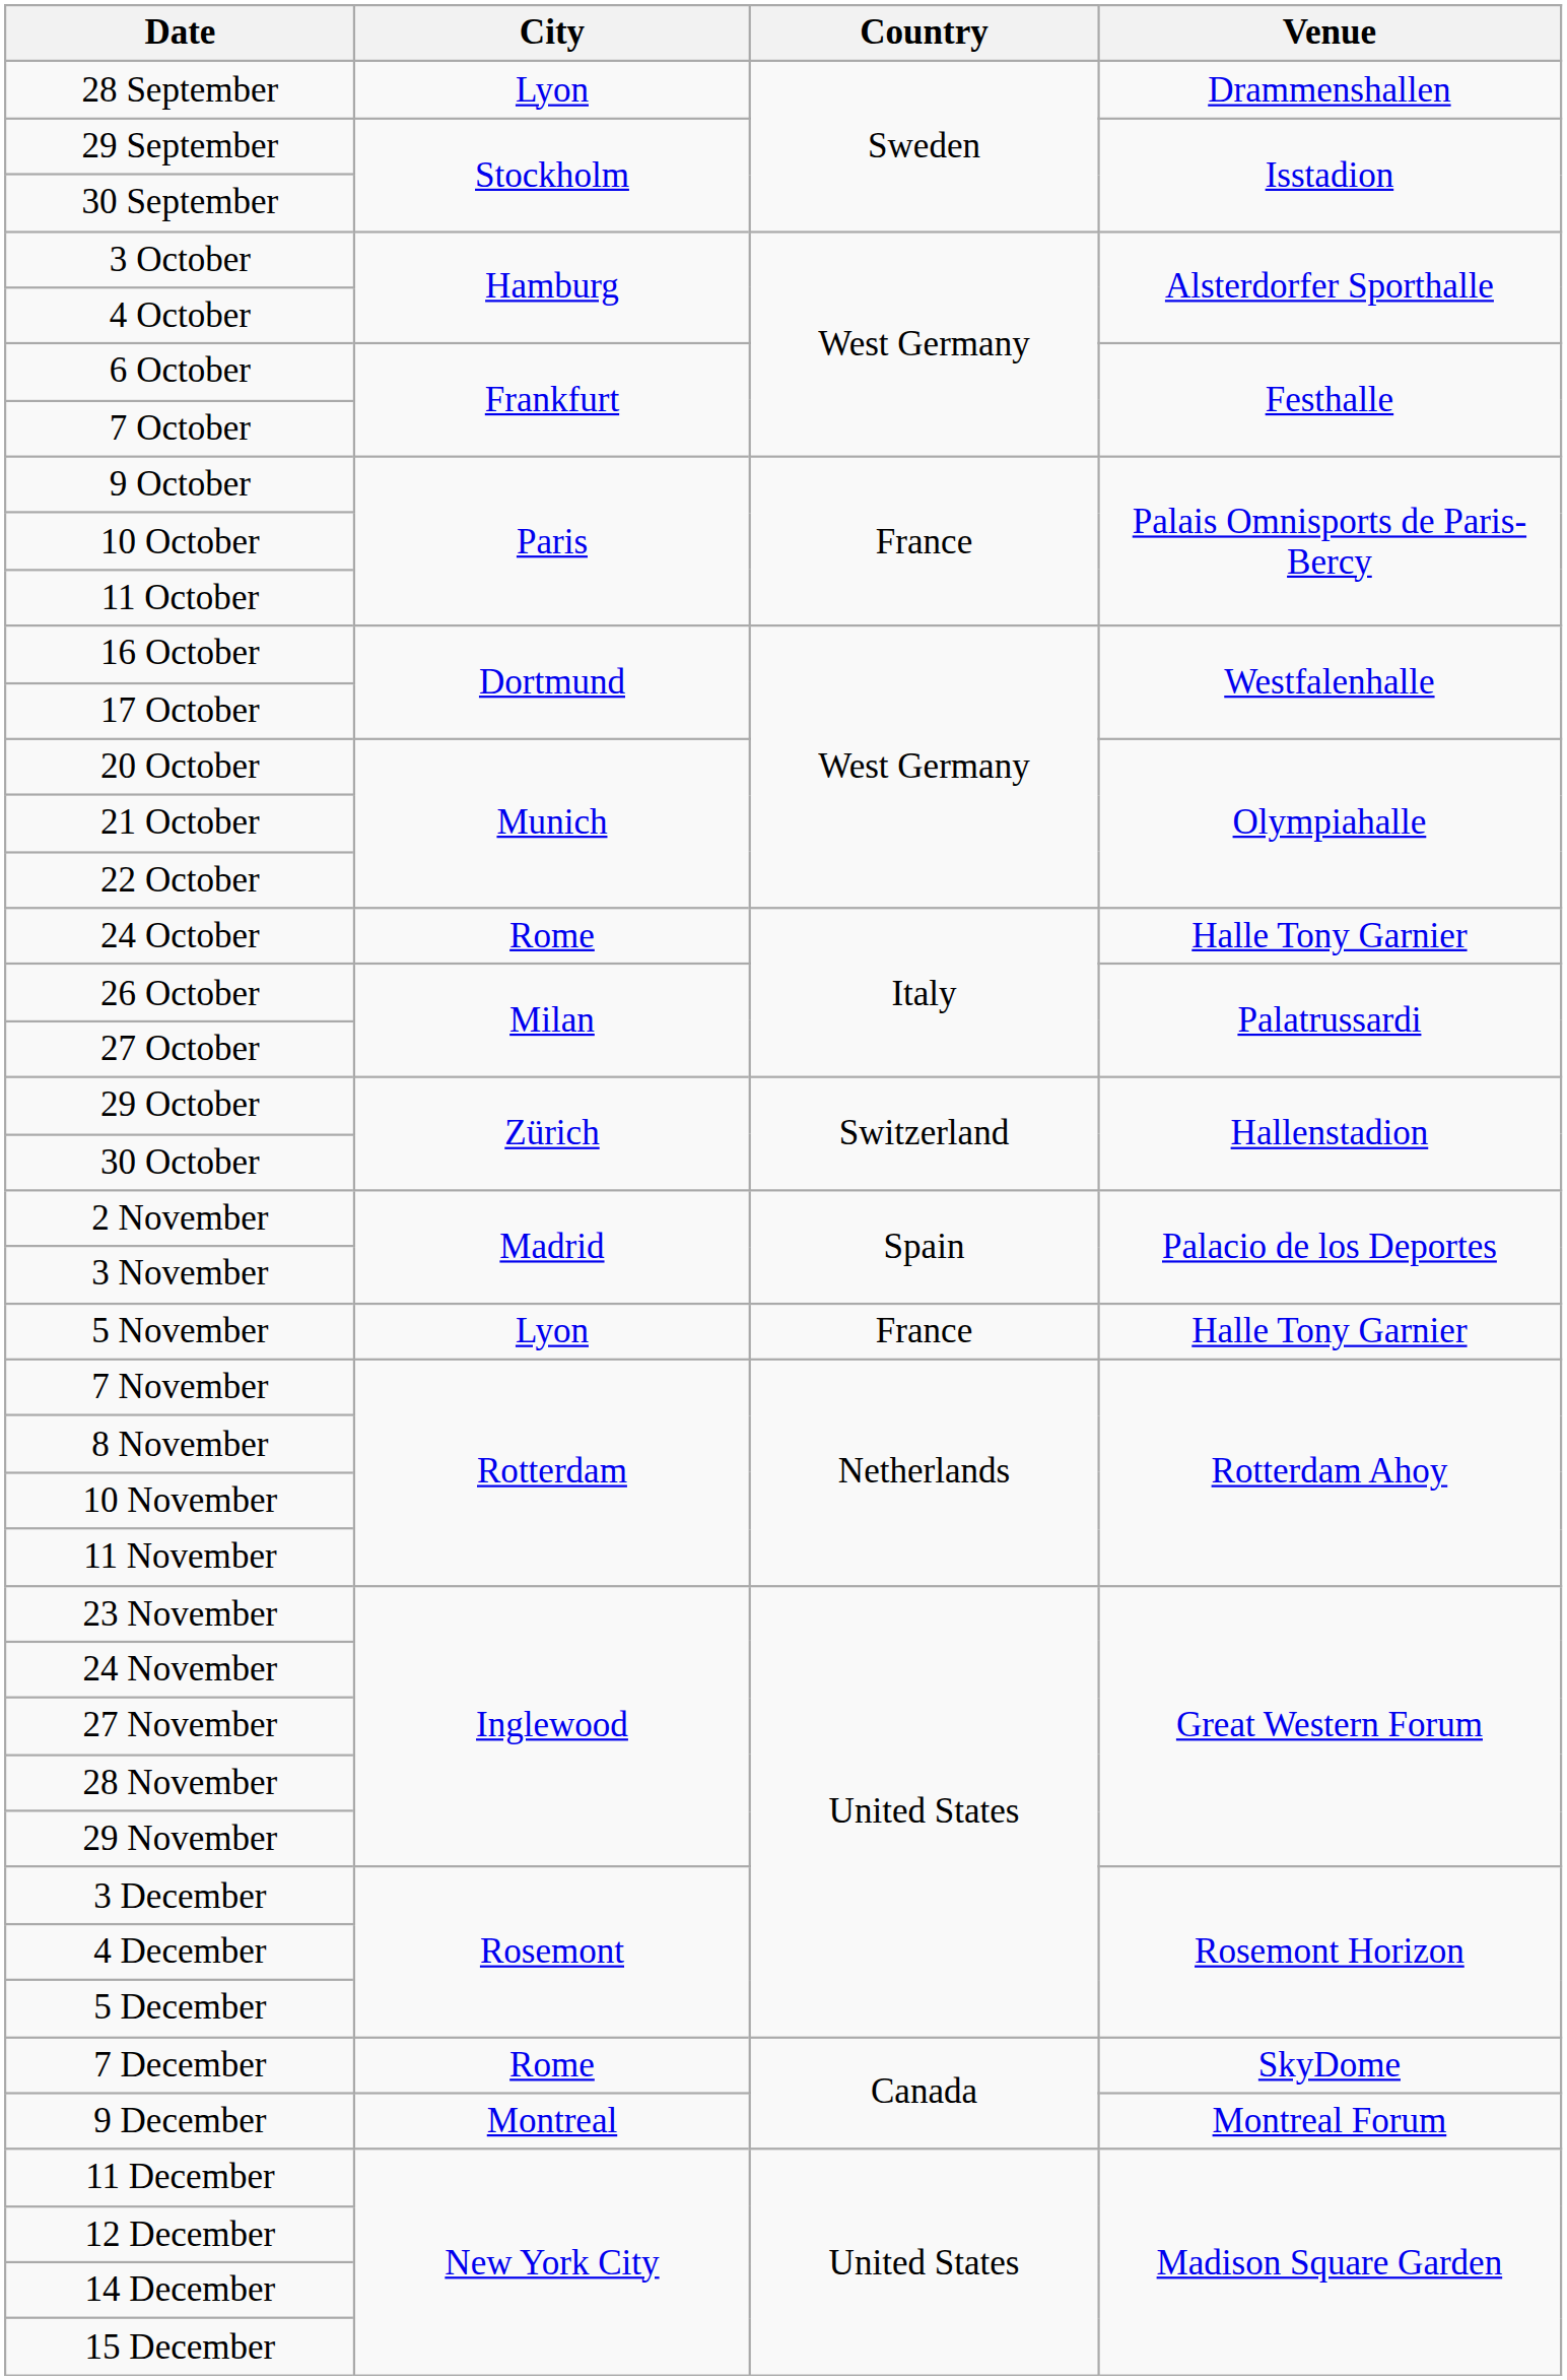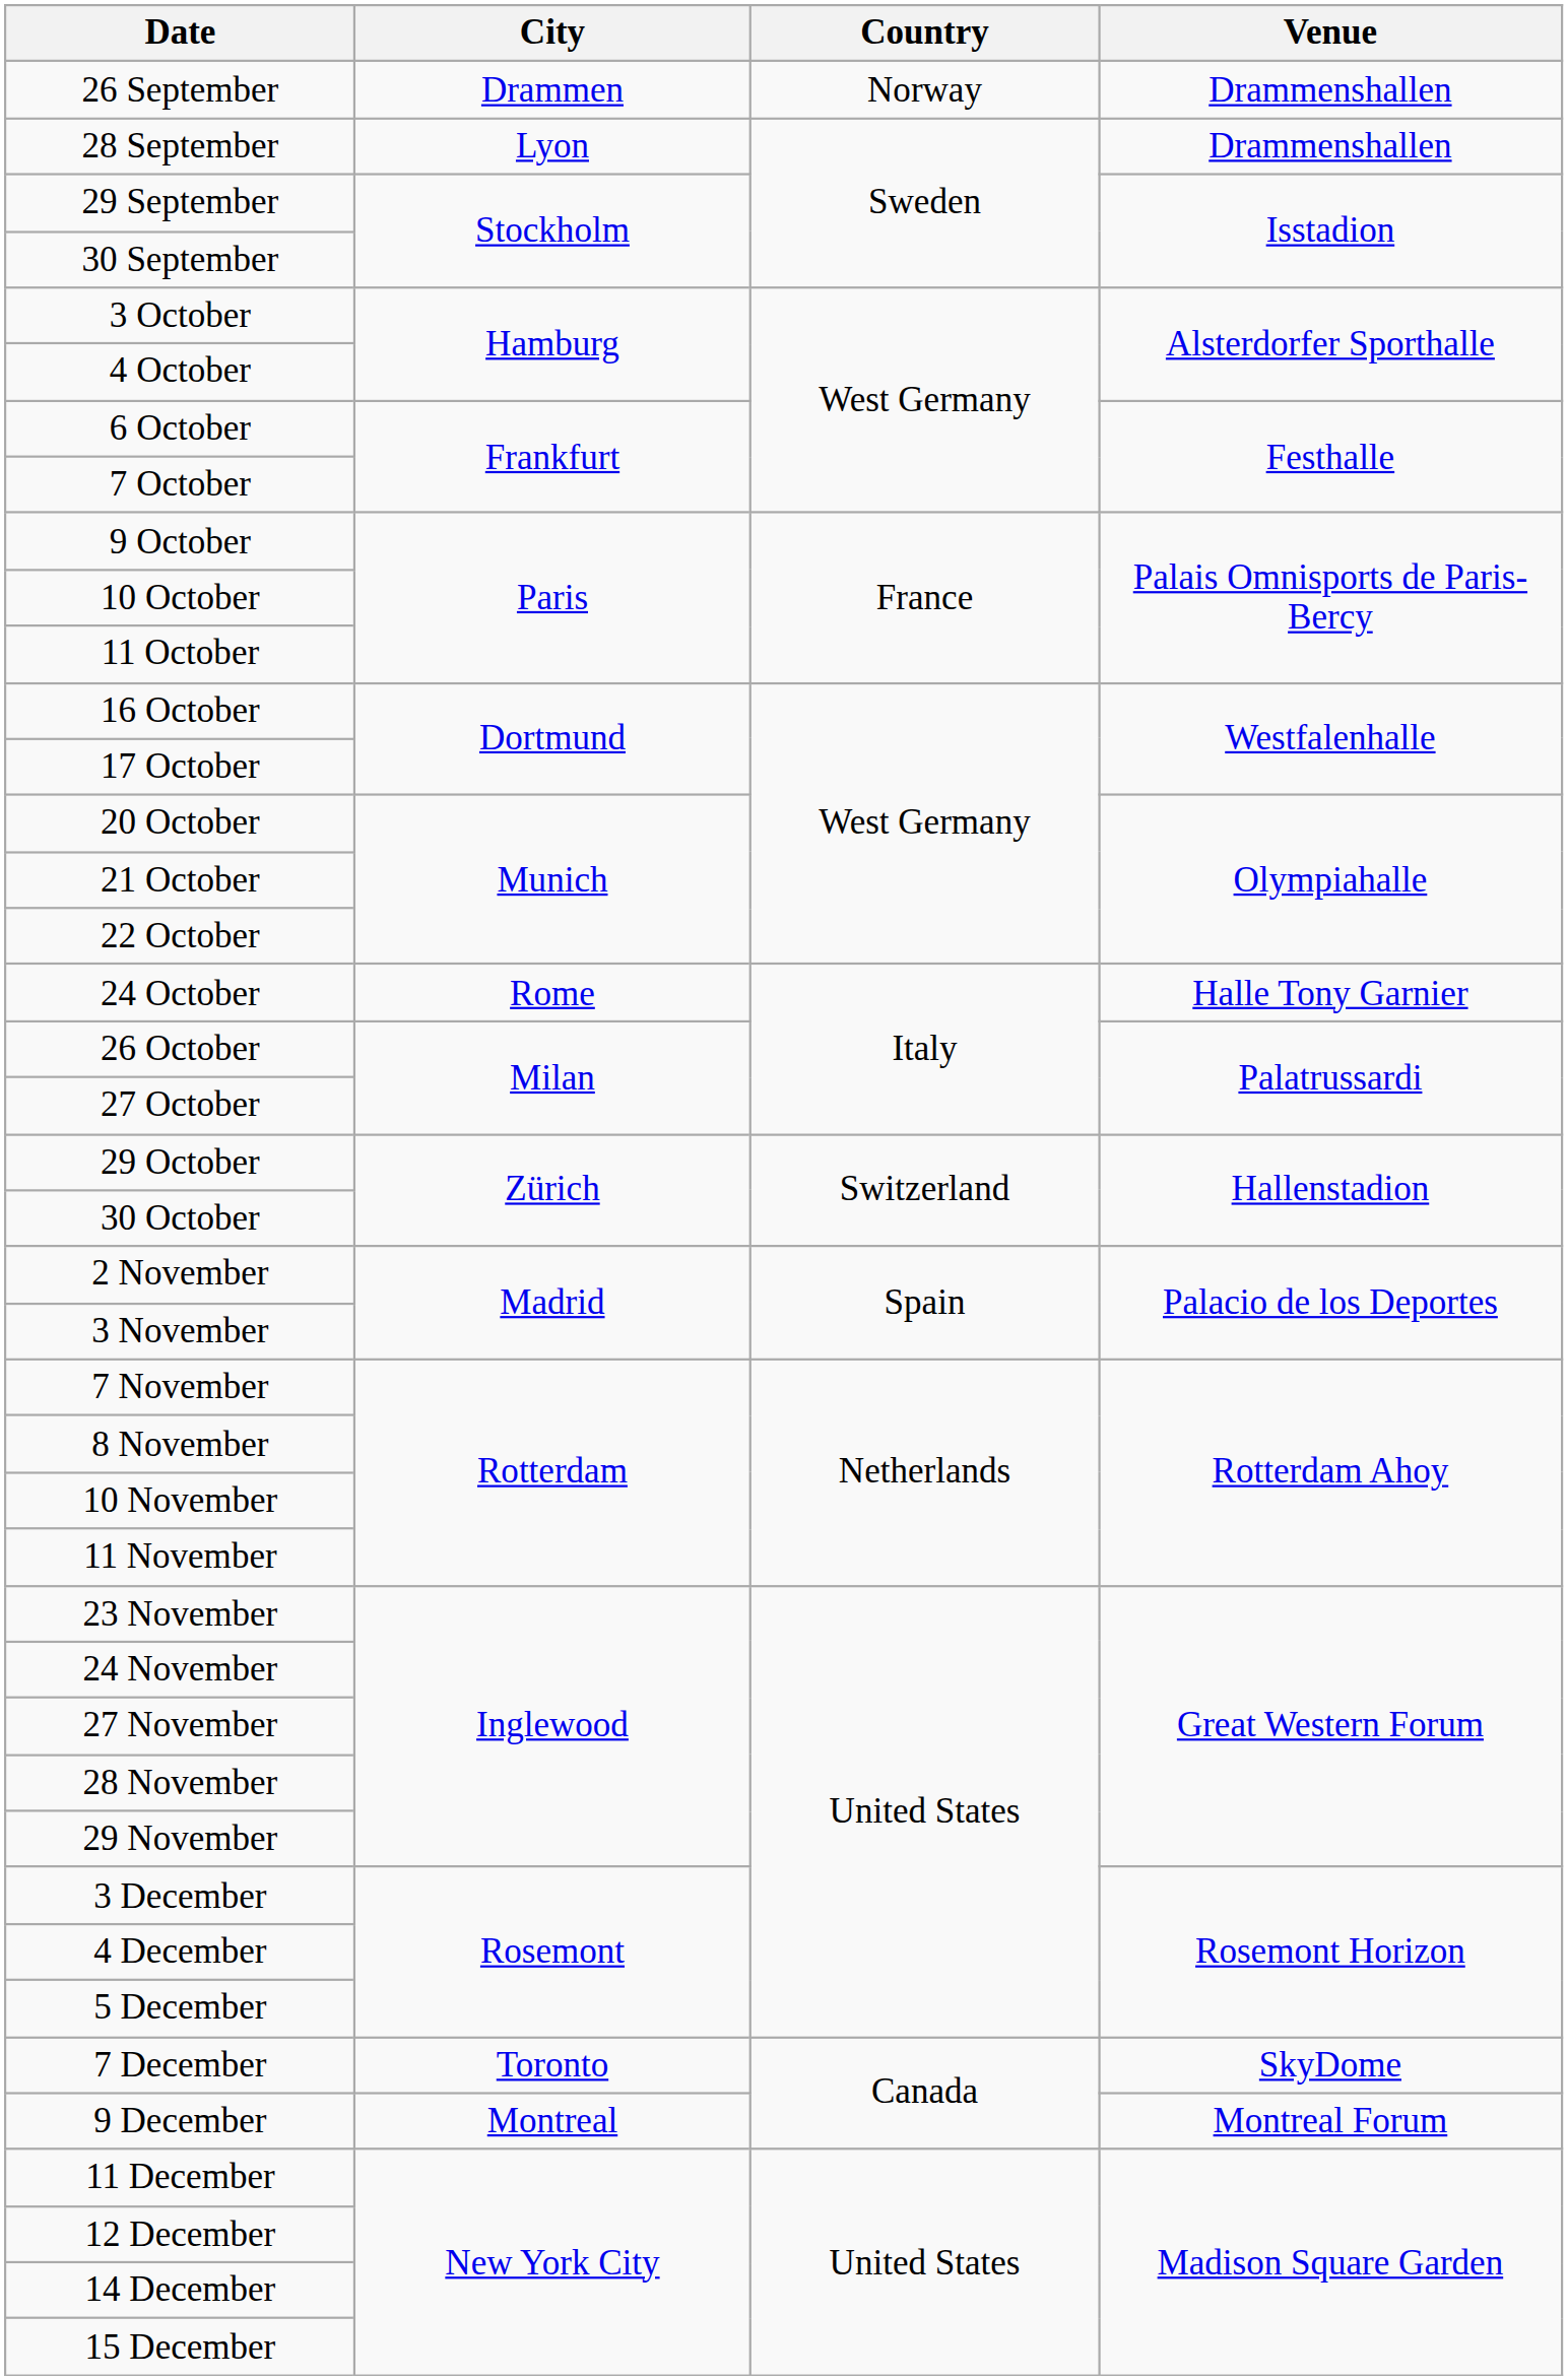+ row: 26 September | Drammen | Norway | Drammenshallen
- row: 5 November | Lyon | France | Halle Tony Garnier
7 December | City: Rome -> Toronto
